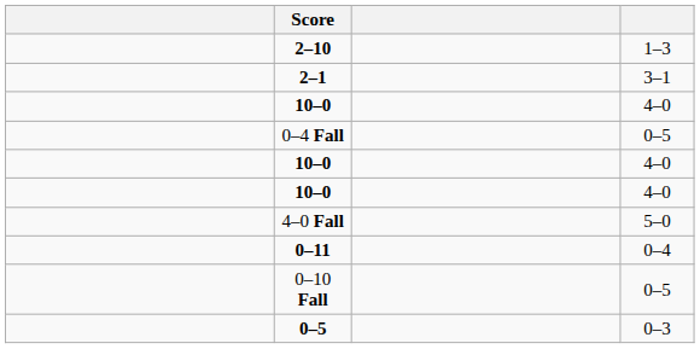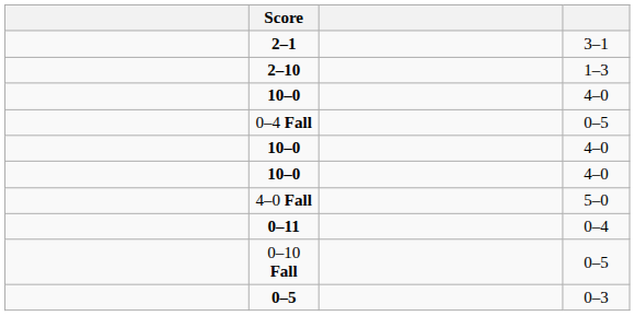rows swapped: 2–10 <-> 2–1
